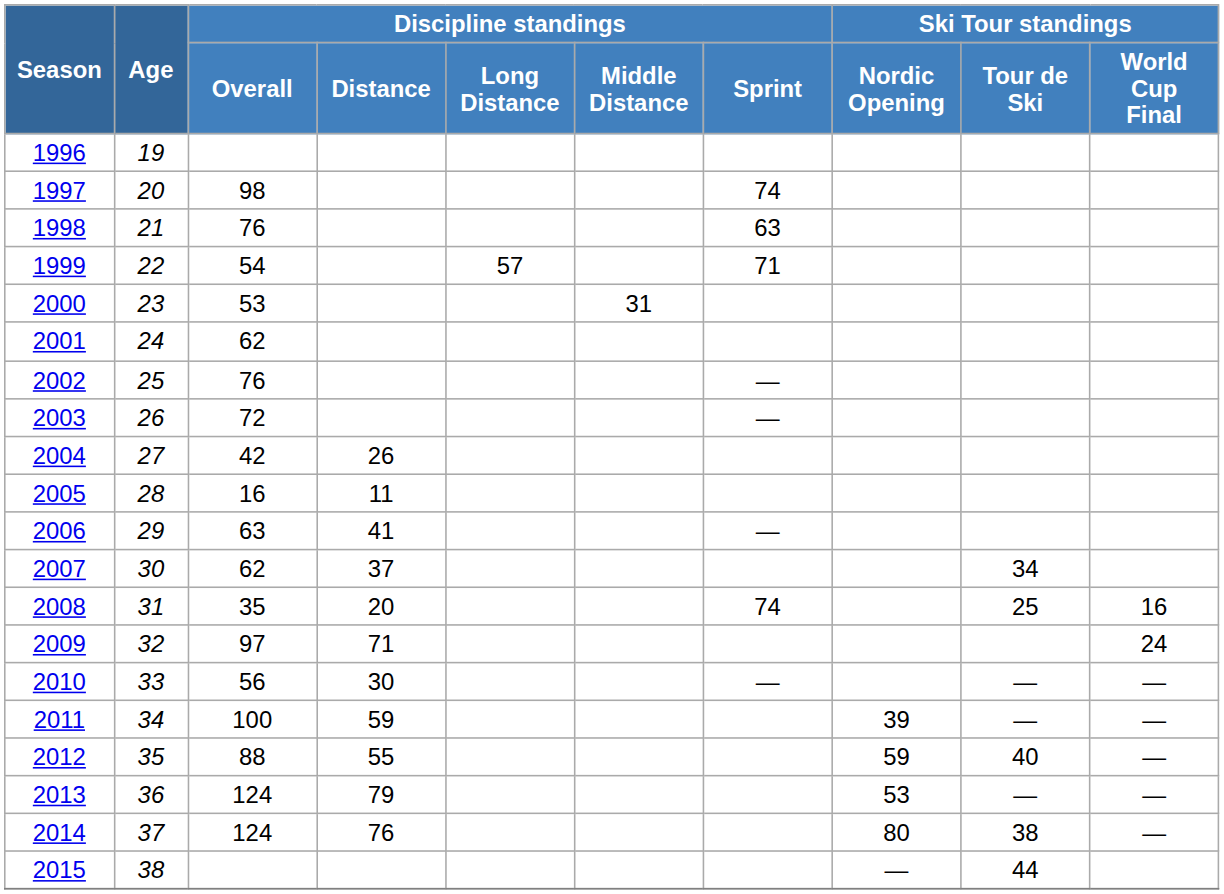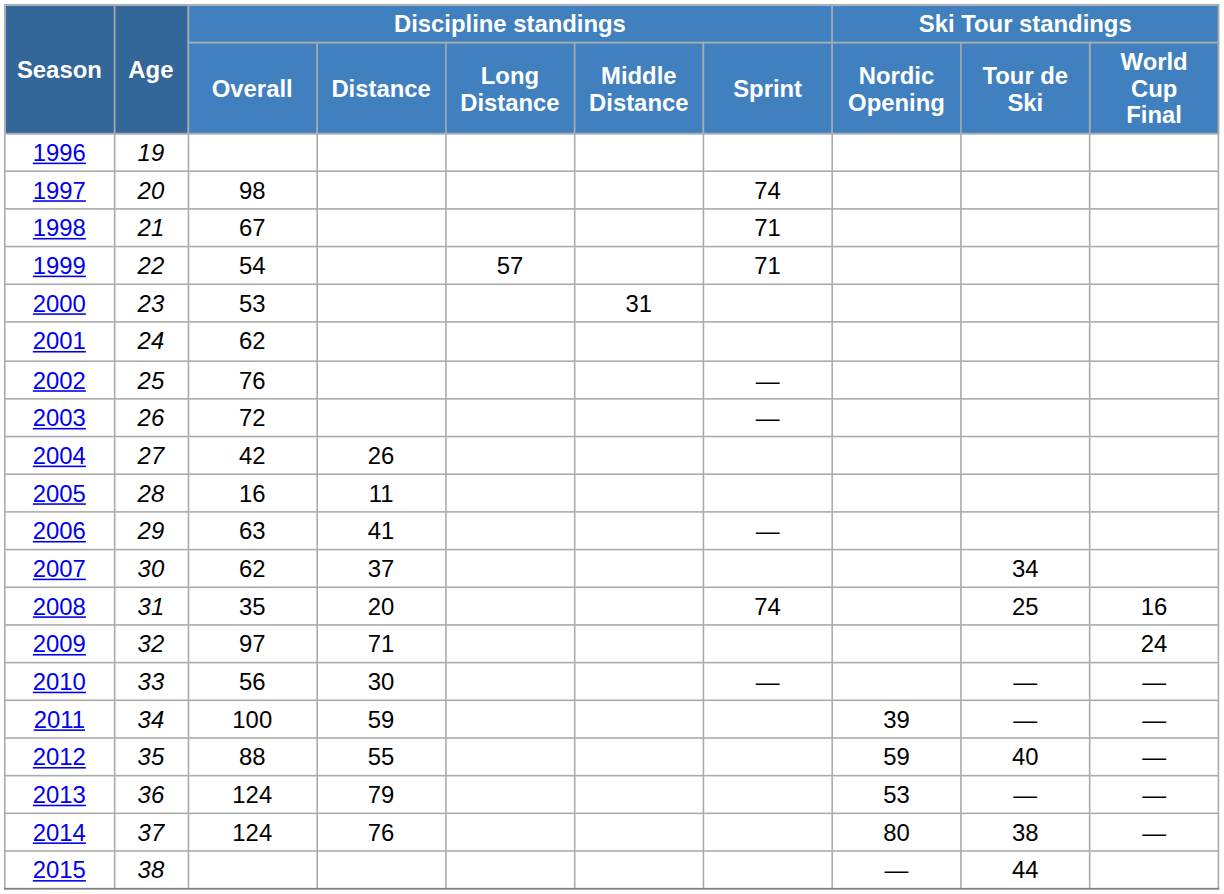1998 | Discipline standings / Overall: 76 -> 67
1998 | Discipline standings / Sprint: 63 -> 71
